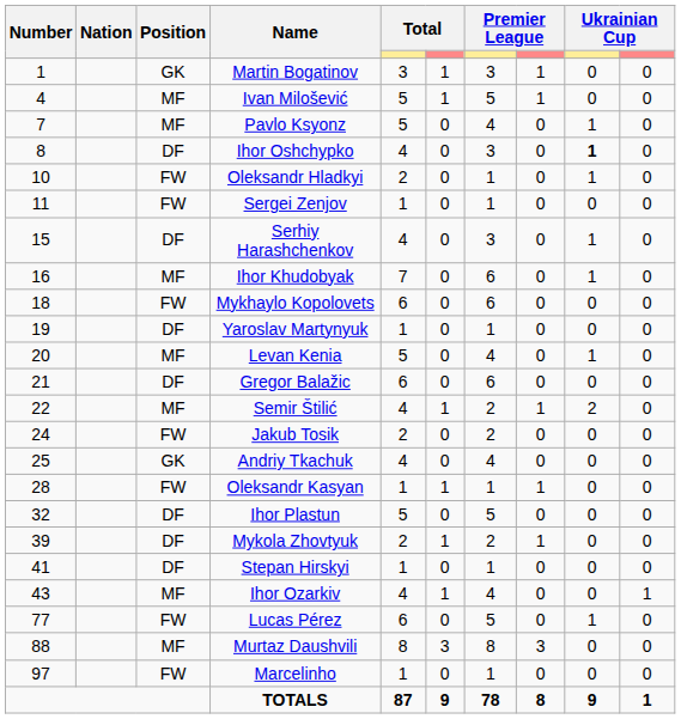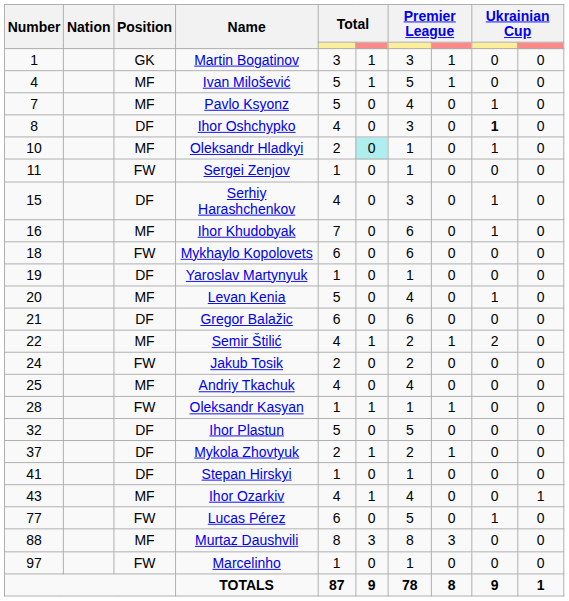Oleksandr Hladkyi | Position: FW -> MF
Oleksandr Hladkyi | column 6: no background -> paleturquoise background
Andriy Tkachuk | Position: GK -> MF
Mykola Zhovtyuk | Number: 39 -> 37
